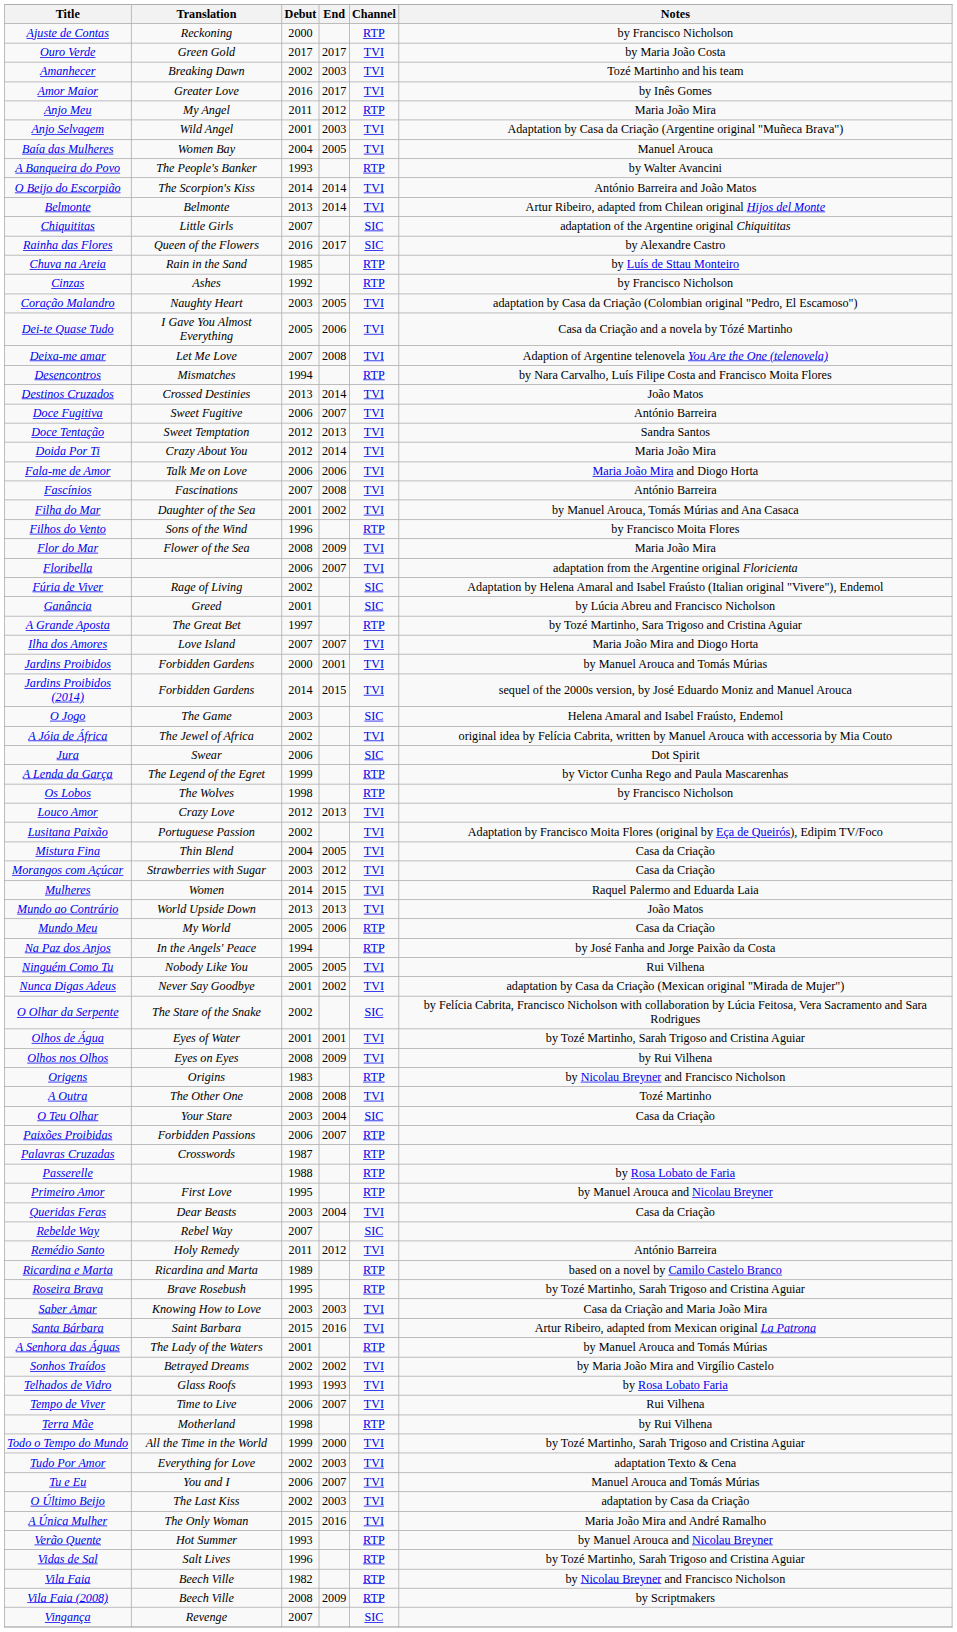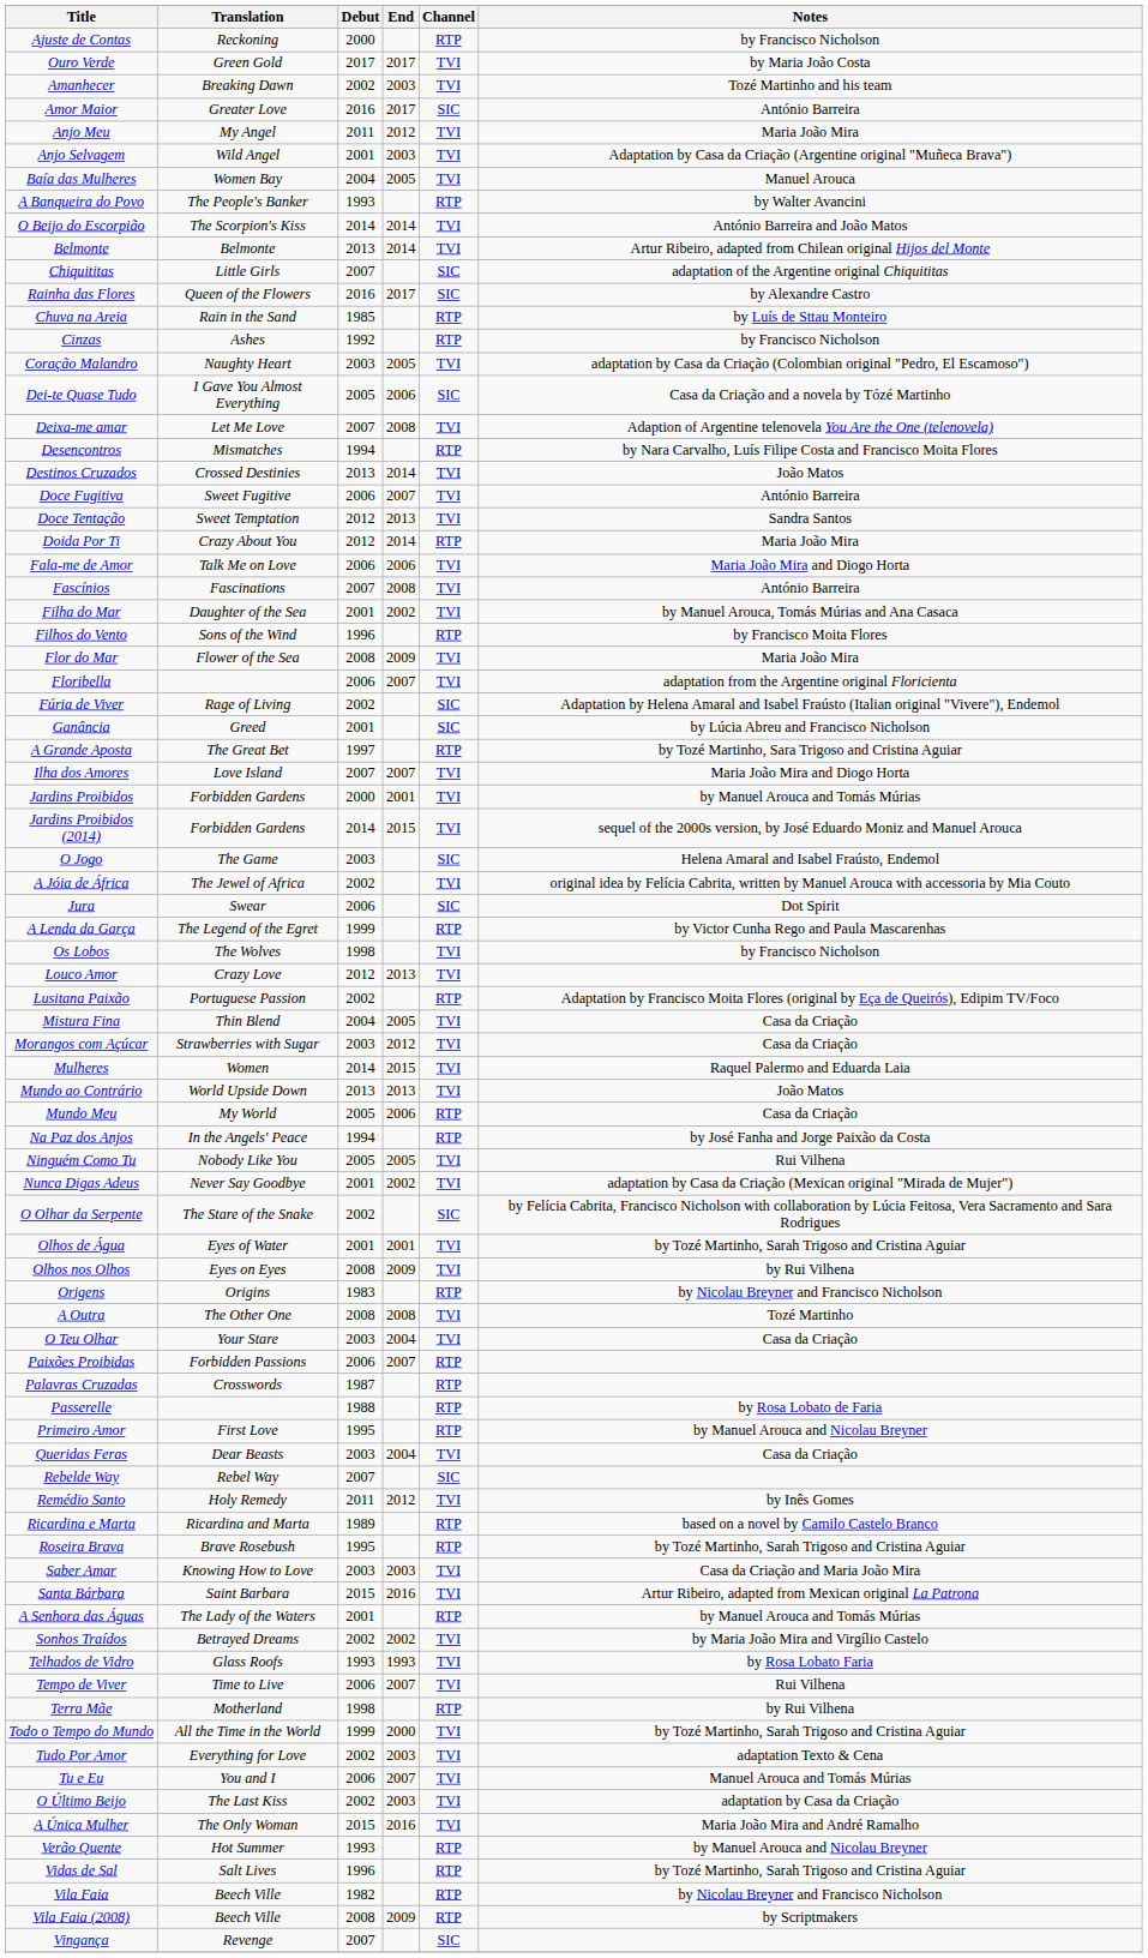Amor Maior | Channel: TVI -> SIC
Amor Maior | Notes: by Inês Gomes -> António Barreira
Anjo Meu | Channel: RTP -> TVI
Dei-te Quase Tudo | Channel: TVI -> SIC
Doida Por Ti | Channel: TVI -> RTP
Os Lobos | Channel: RTP -> TVI
Lusitana Paixão | Channel: TVI -> RTP
O Teu Olhar | Channel: SIC -> TVI
Remédio Santo | Notes: António Barreira -> by Inês Gomes
